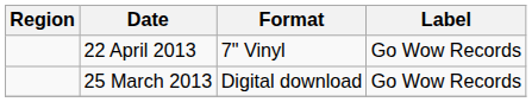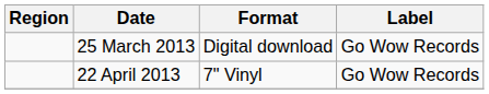rows swapped: 25 March 2013 <-> 22 April 2013
